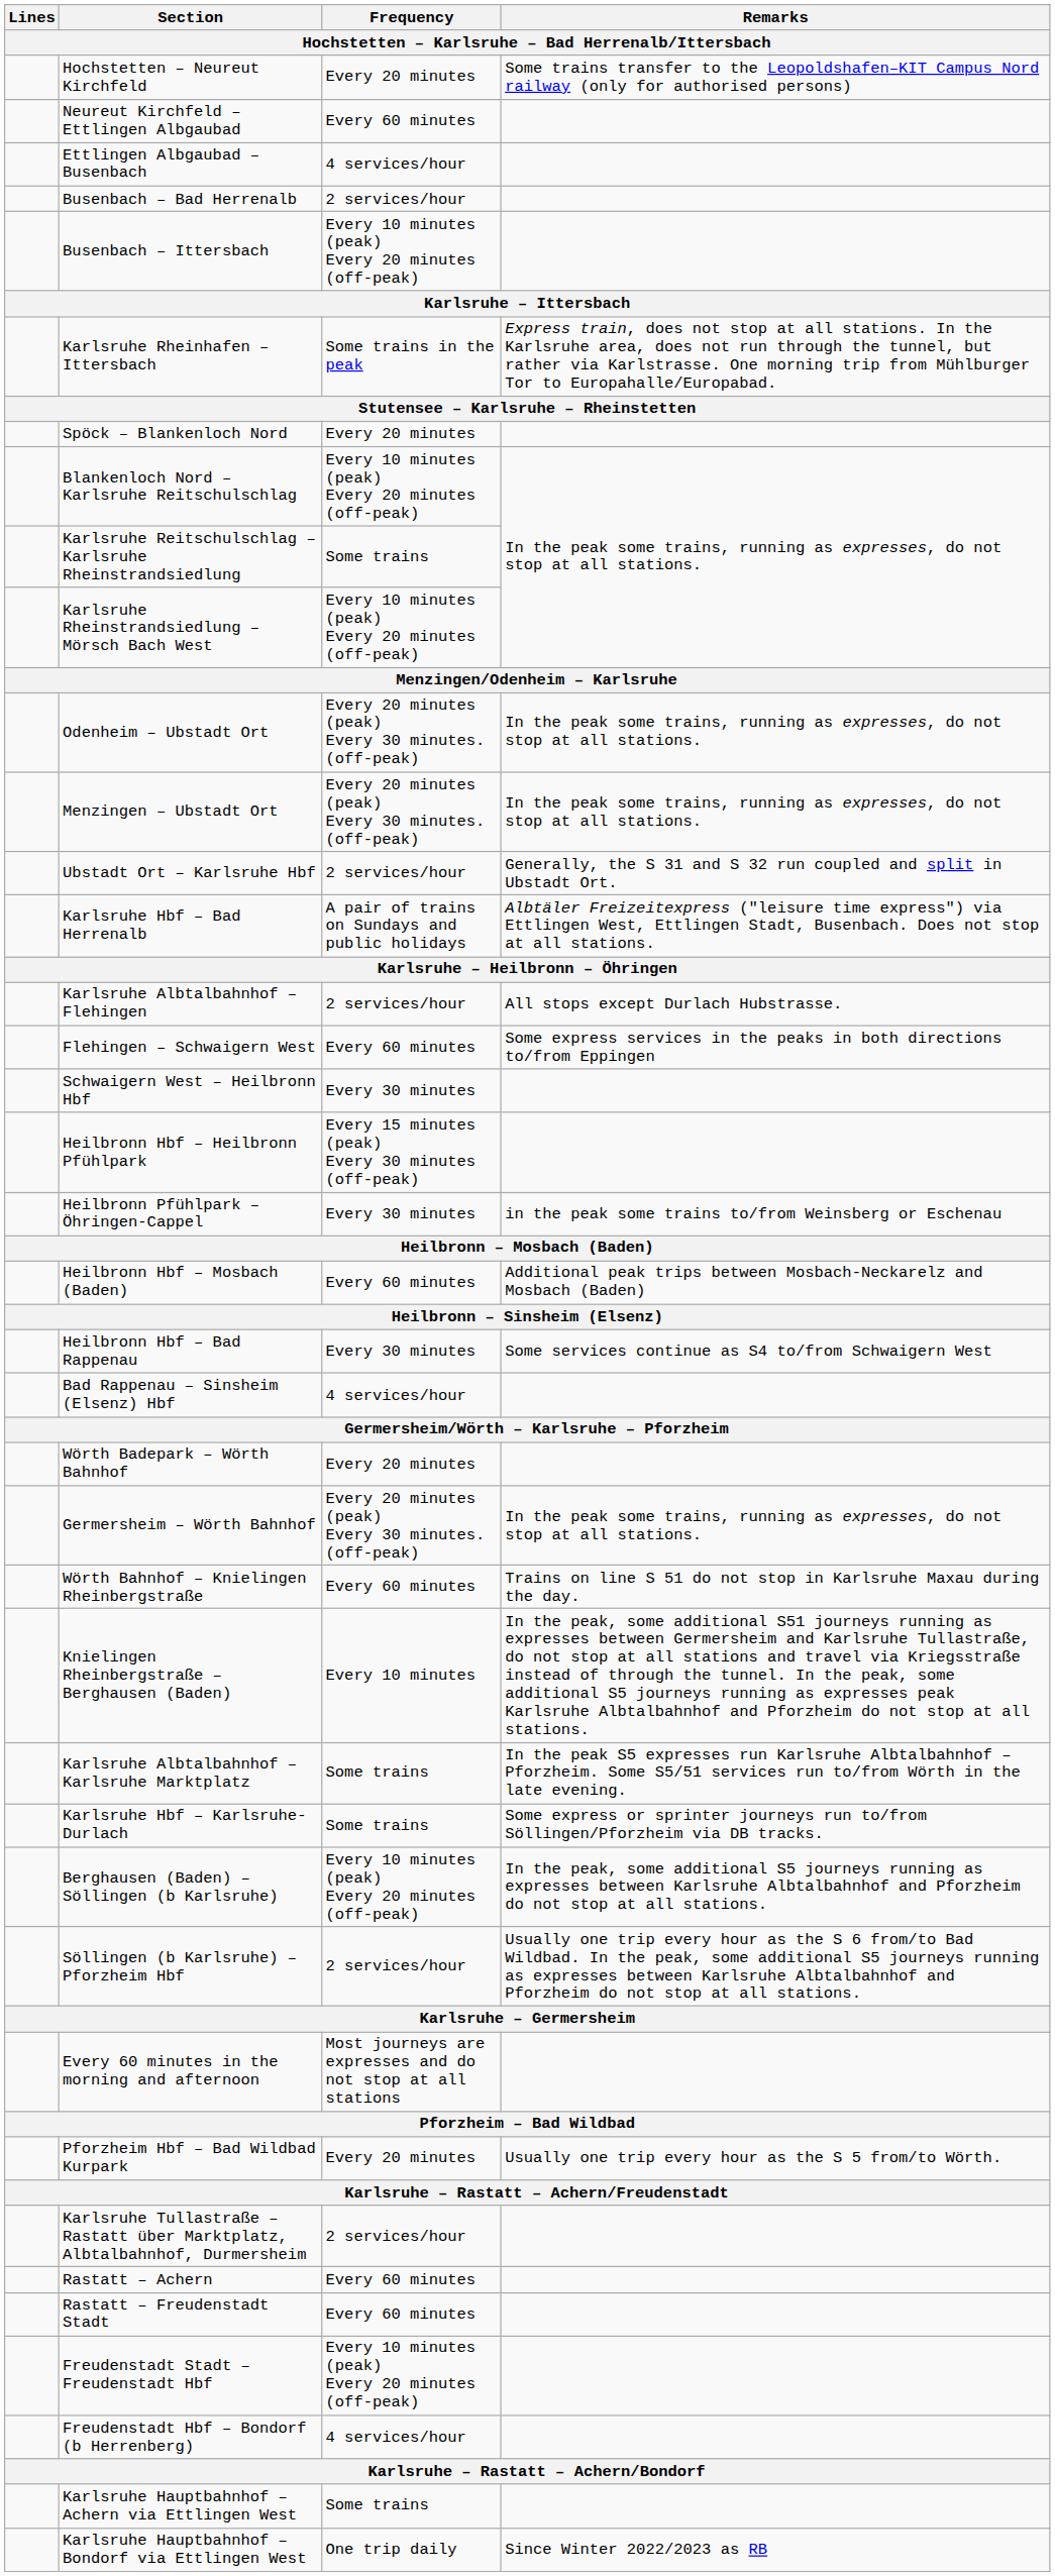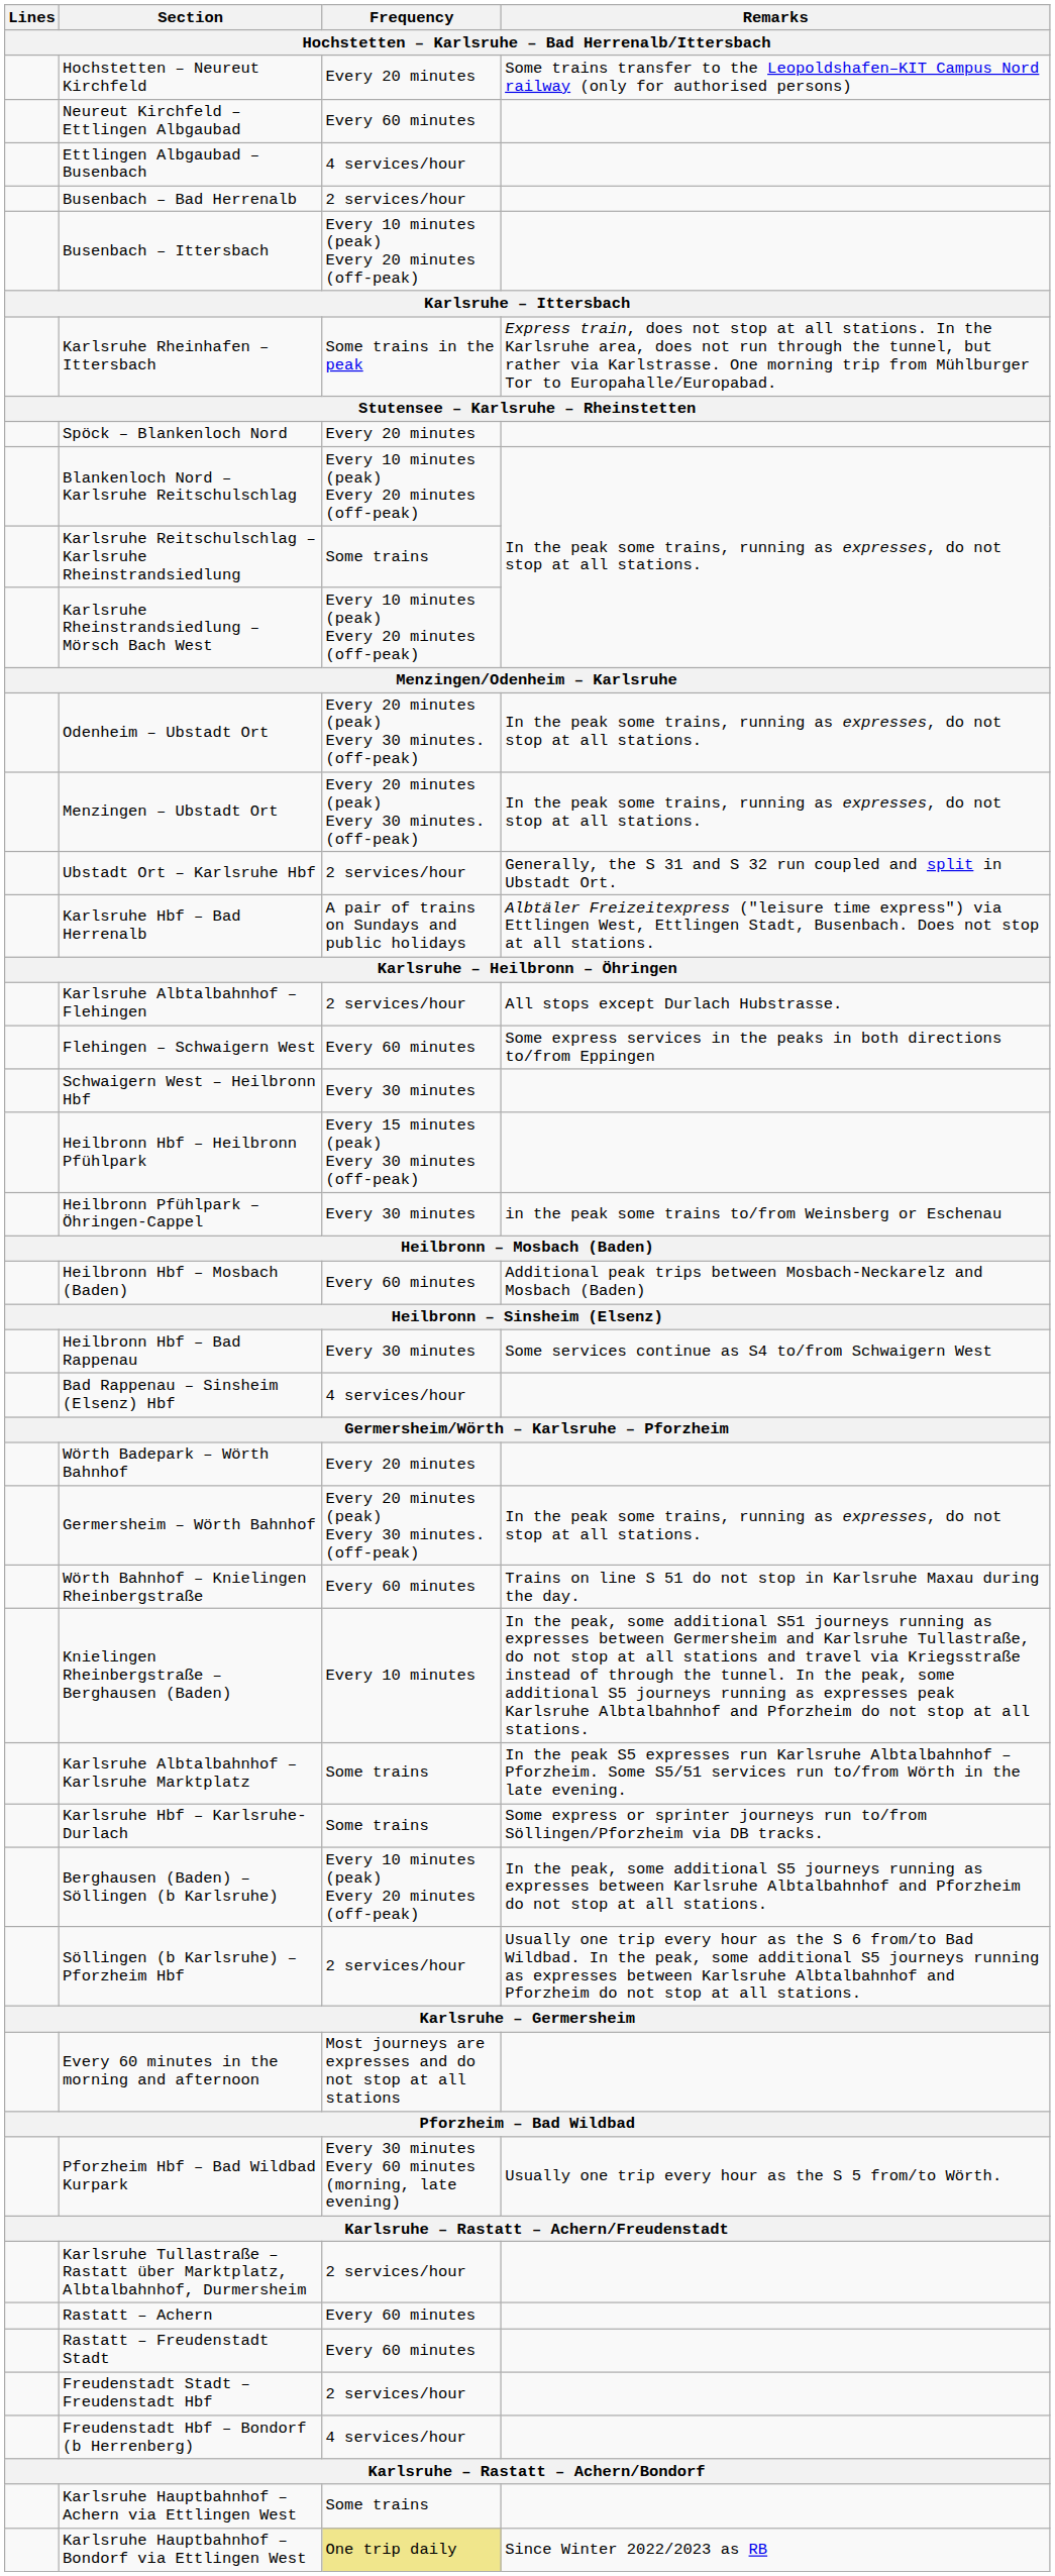Pforzheim Hbf – Bad Wildbad Kurpark | Frequency: Every 20 minutes -> Every 30 minutes Every 60 minutes (morning, late evening)
Freudenstadt Stadt – Freudenstadt Hbf | Frequency: Every 10 minutes (peak) Every 20 minutes (off-peak) -> 2 services/hour
Karlsruhe Hauptbahnhof – Bondorf via Ettlingen West | Frequency: no background -> khaki background
